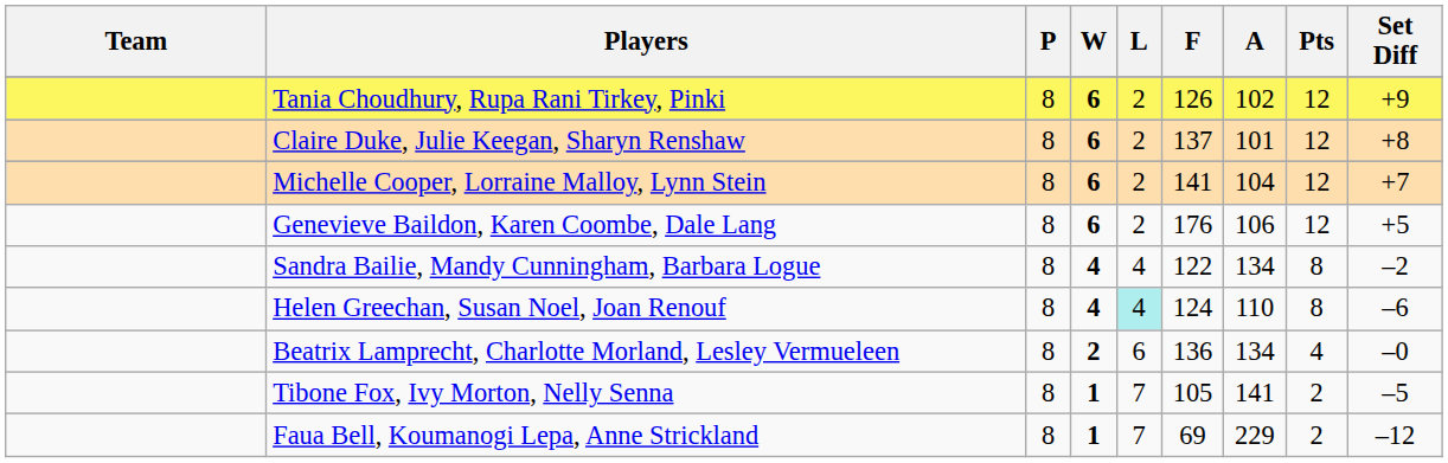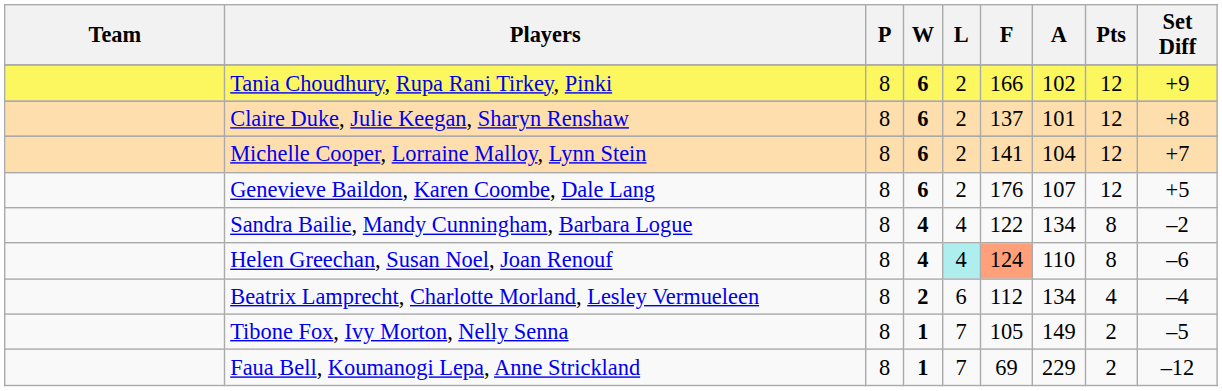Tania Choudhury, Rupa Rani Tirkey, Pinki | F: 126 -> 166
Genevieve Baildon, Karen Coombe, Dale Lang | A: 106 -> 107
Helen Greechan, Susan Noel, Joan Renouf | F: no background -> lightsalmon background
Beatrix Lamprecht, Charlotte Morland, Lesley Vermueleen | F: 136 -> 112
Beatrix Lamprecht, Charlotte Morland, Lesley Vermueleen | Set Diff: –0 -> –4
Tibone Fox, Ivy Morton, Nelly Senna | A: 141 -> 149
